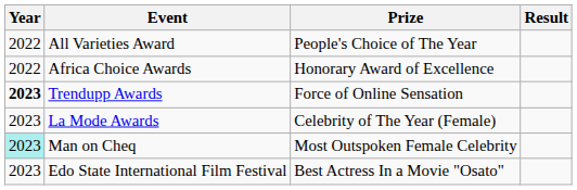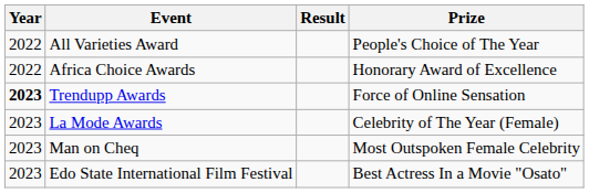columns swapped: Prize <-> Result
Man on Cheq | Year: paleturquoise background -> no background
